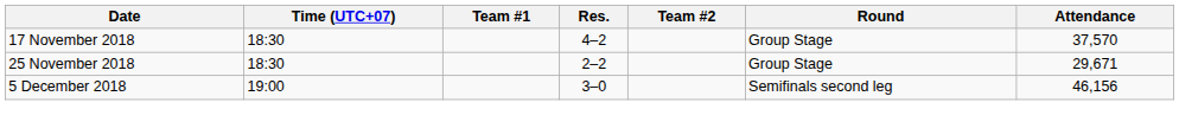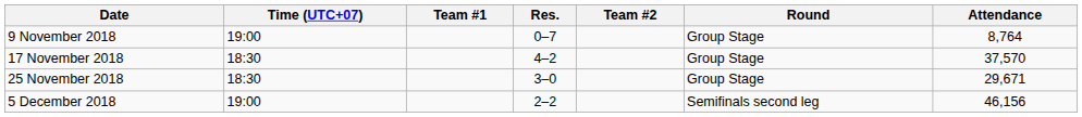+ row: 9 November 2018 | 19:00 | 0–7 | Group Stage | 8,764
25 November 2018 | Res.: 2–2 -> 3–0
5 December 2018 | Res.: 3–0 -> 2–2
